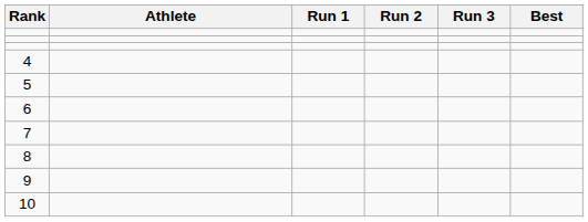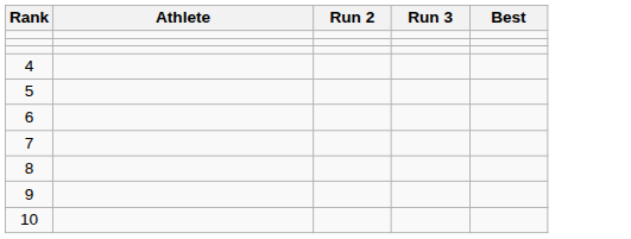- column: Run 1
